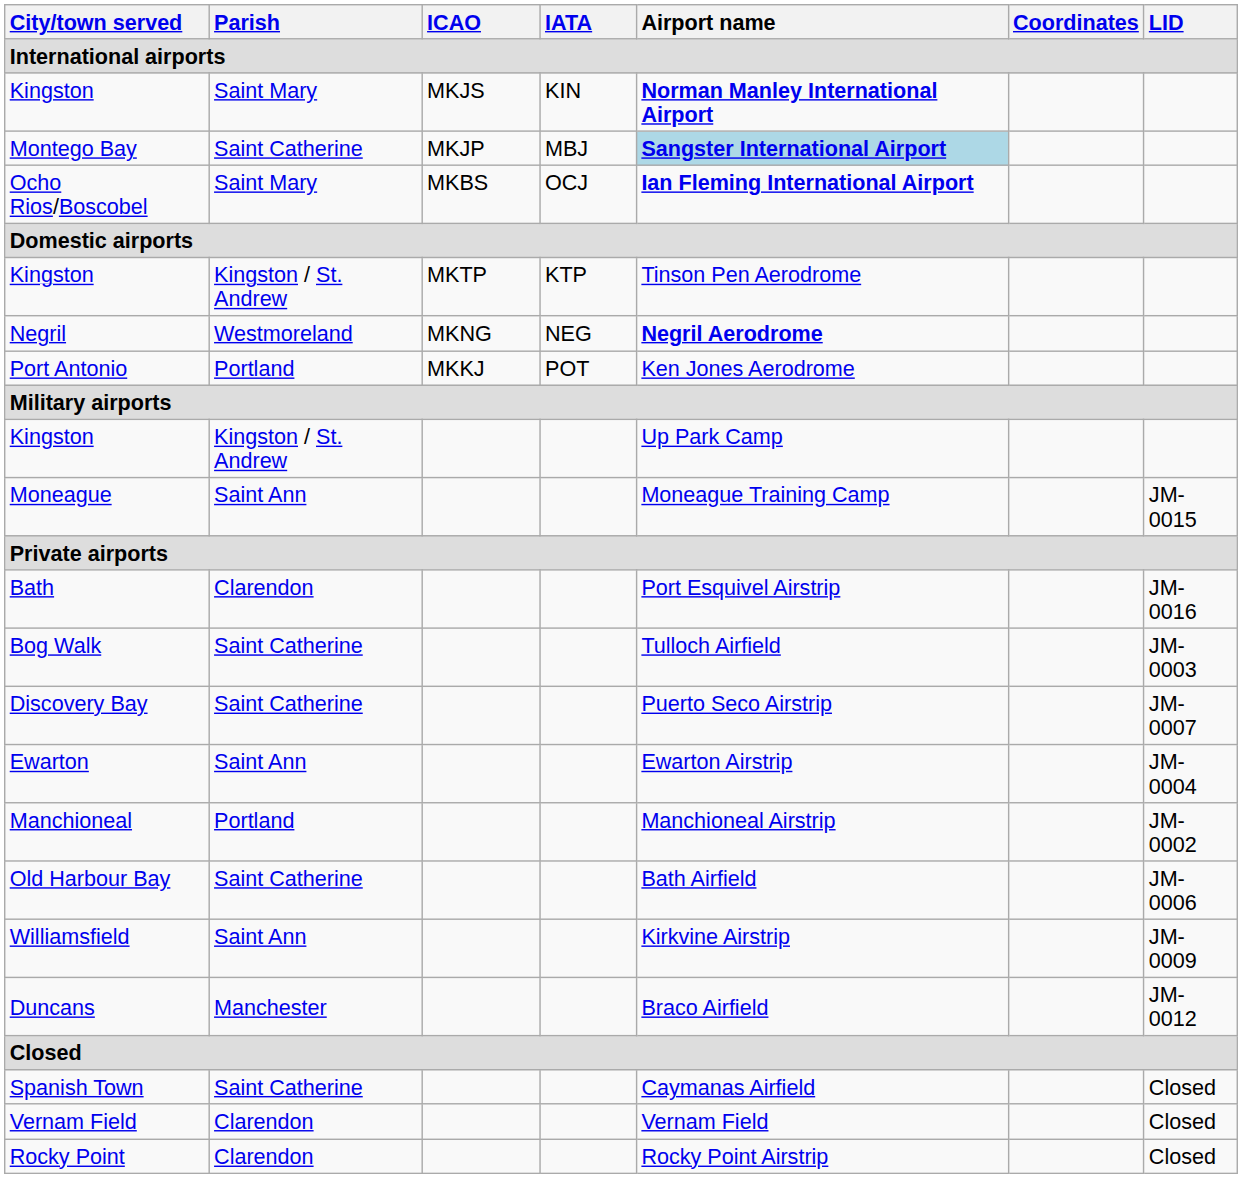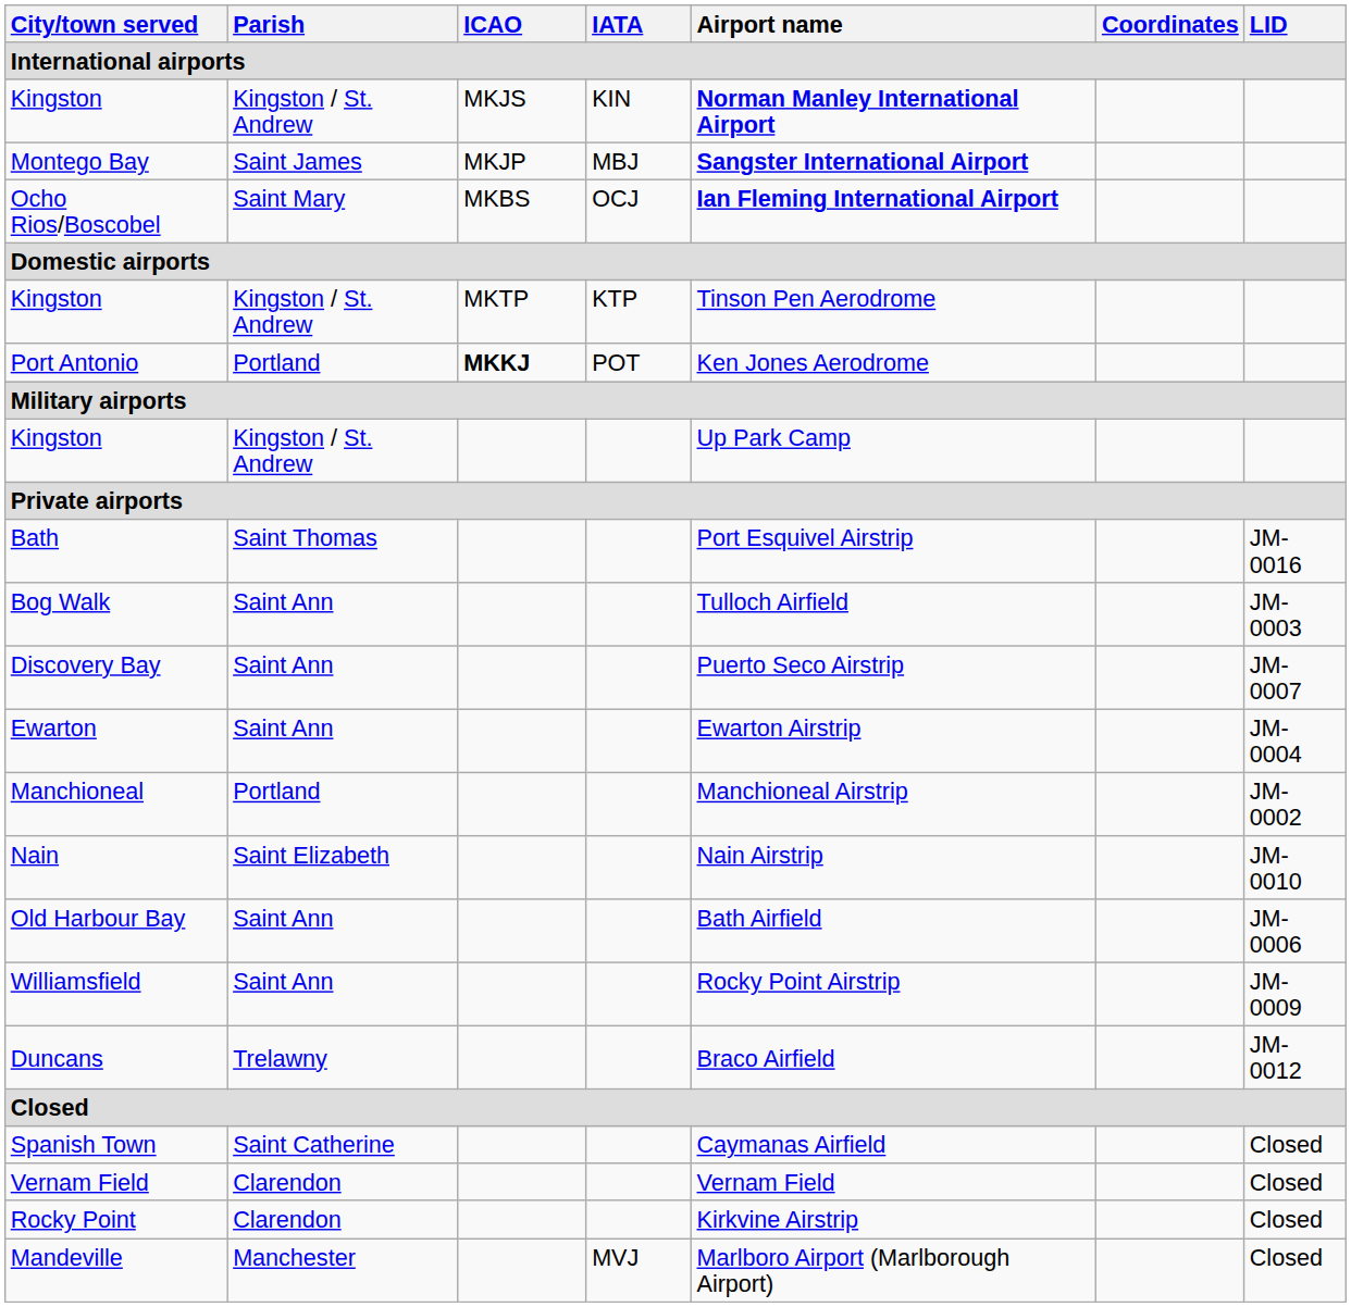Kingston / KIN | Parish: Saint Mary -> Kingston / St. Andrew
Montego Bay | Parish: Saint Catherine -> Saint James
Montego Bay | Airport name: lightblue background -> no background
- row: Negril | Westmoreland | MKNG | NEG | Negril Aerodrome
Port Antonio | ICAO: normal -> bold
- row: Moneague | Saint Ann | Moneague Training Camp | JM-0015
Bath | Parish: Clarendon -> Saint Thomas
Bog Walk | Parish: Saint Catherine -> Saint Ann
Discovery Bay | Parish: Saint Catherine -> Saint Ann
+ row: Nain | Saint Elizabeth | Nain Airstrip | JM-0010
Old Harbour Bay | Parish: Saint Catherine -> Saint Ann
Williamsfield | Airport name: Kirkvine Airstrip -> Rocky Point Airstrip
Duncans | Parish: Manchester -> Trelawny
Rocky Point | Airport name: Rocky Point Airstrip -> Kirkvine Airstrip
+ row: Mandeville | Manchester | MVJ | Marlboro Airport (Marlborough Airport) | Closed
